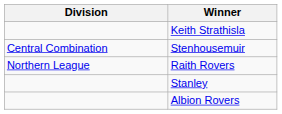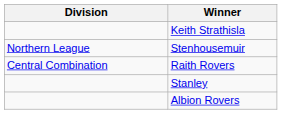Stenhousemuir | Division: Central Combination -> Northern League
Raith Rovers | Division: Northern League -> Central Combination
